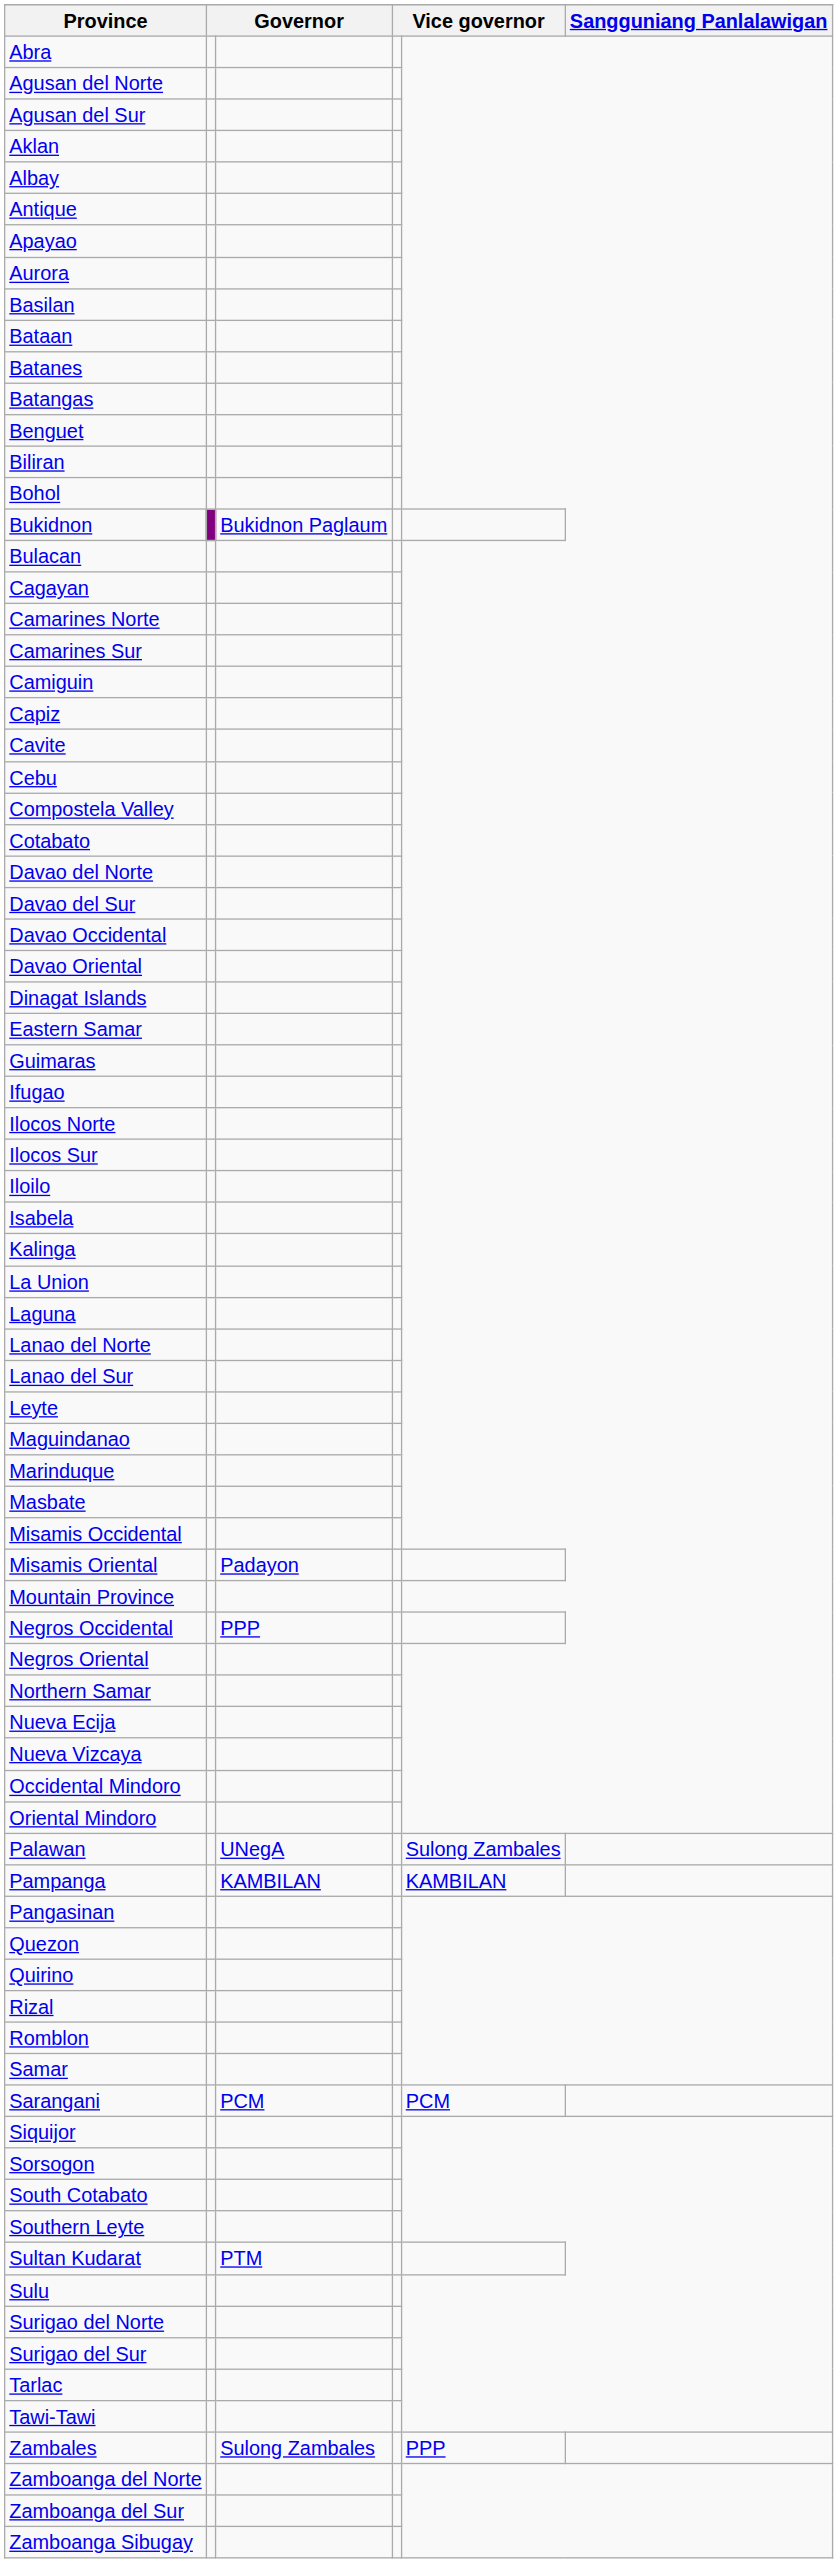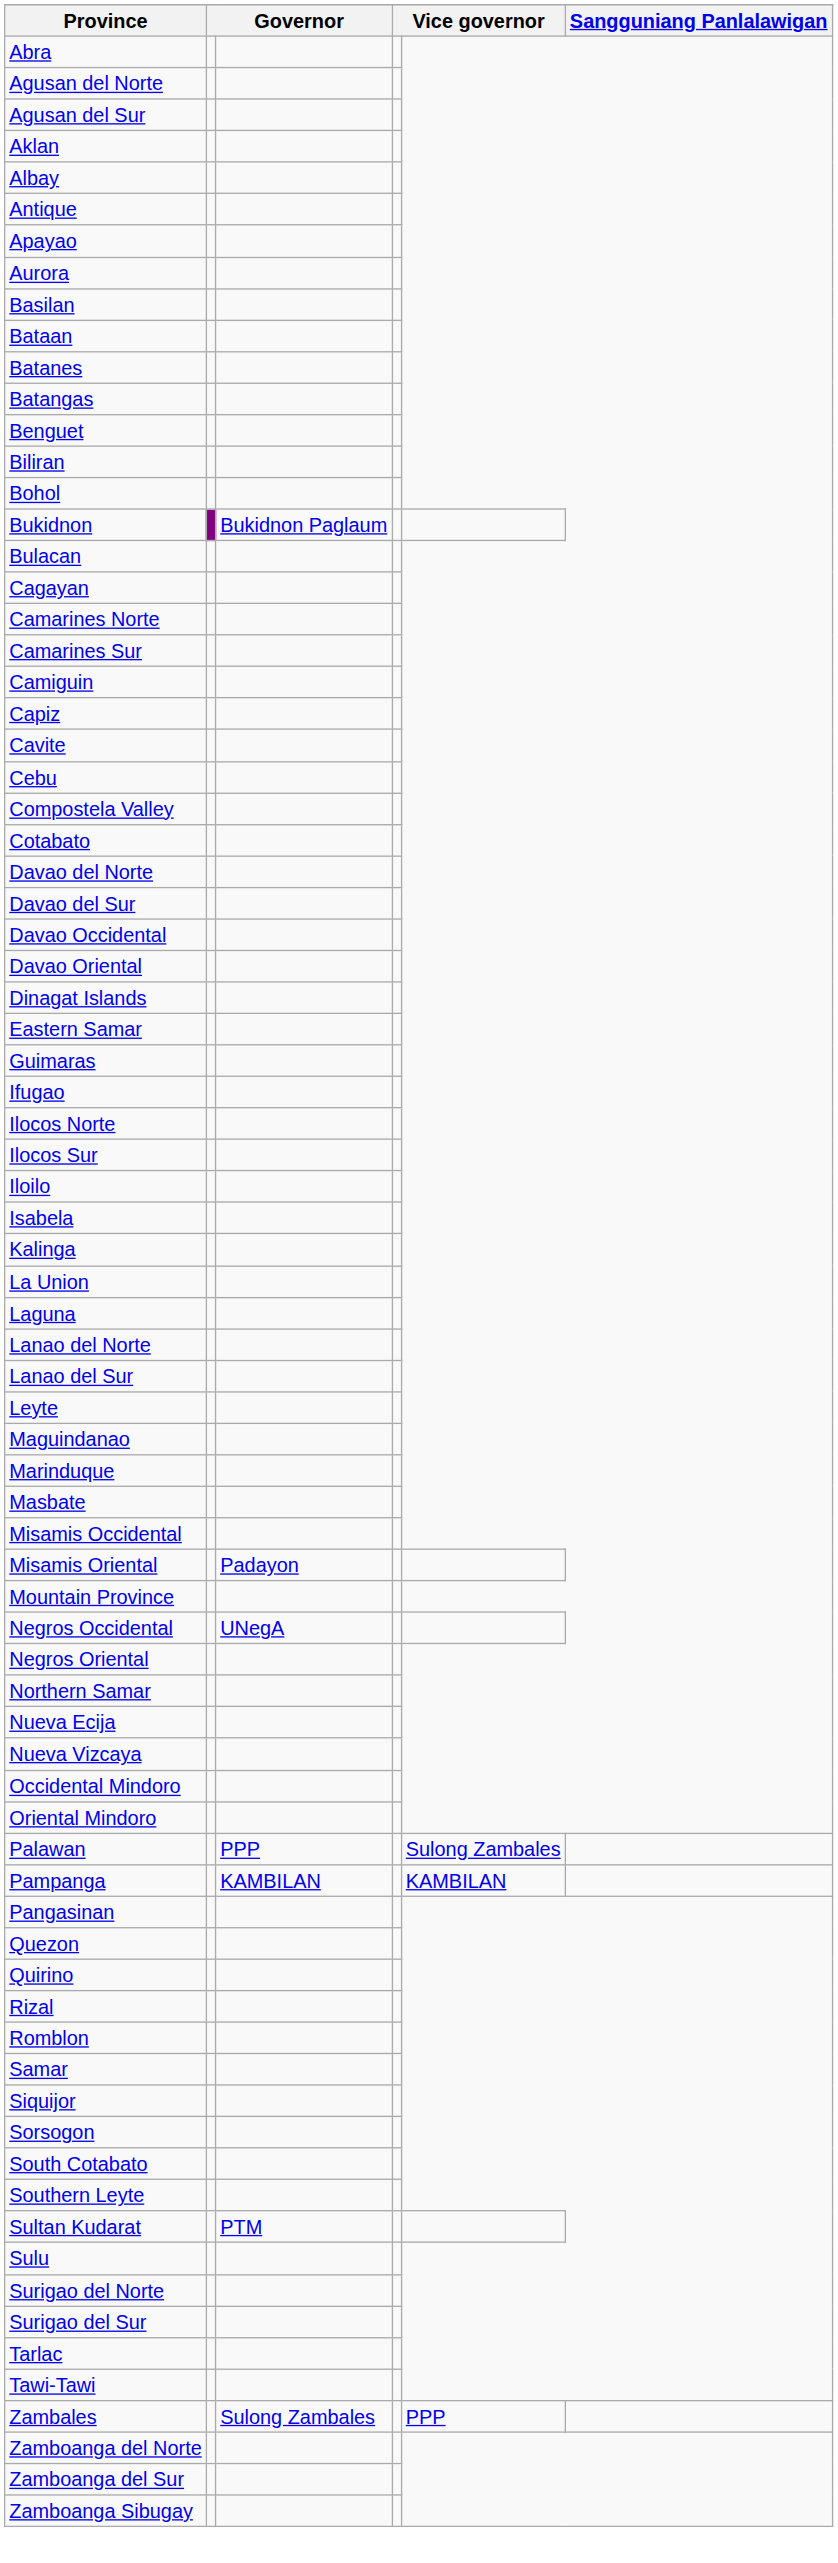Negros Occidental | column 3: PPP -> UNegA
Palawan | column 3: UNegA -> PPP
- row: Sarangani | PCM | PCM
